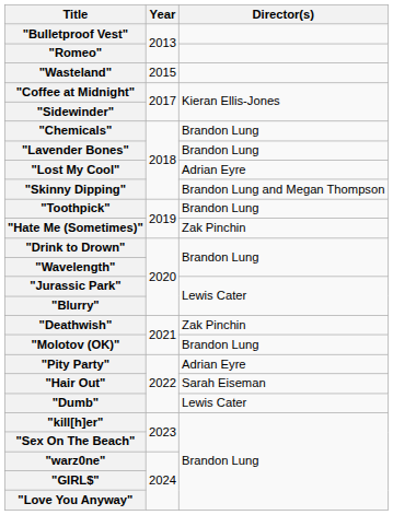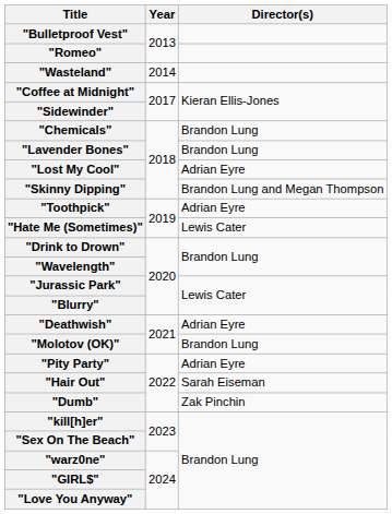"Wasteland" | Year: 2015 -> 2014
"Toothpick" | Director(s): Brandon Lung -> Adrian Eyre
"Hate Me (Sometimes)" | Director(s): Zak Pinchin -> Lewis Cater
"Deathwish" | Director(s): Zak Pinchin -> Adrian Eyre
"Dumb" | Director(s): Lewis Cater -> Zak Pinchin
